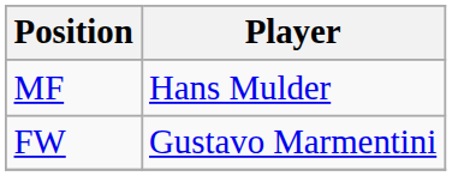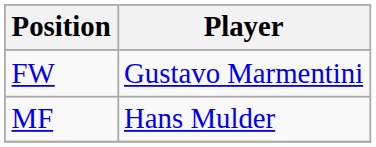rows swapped: MF <-> FW
